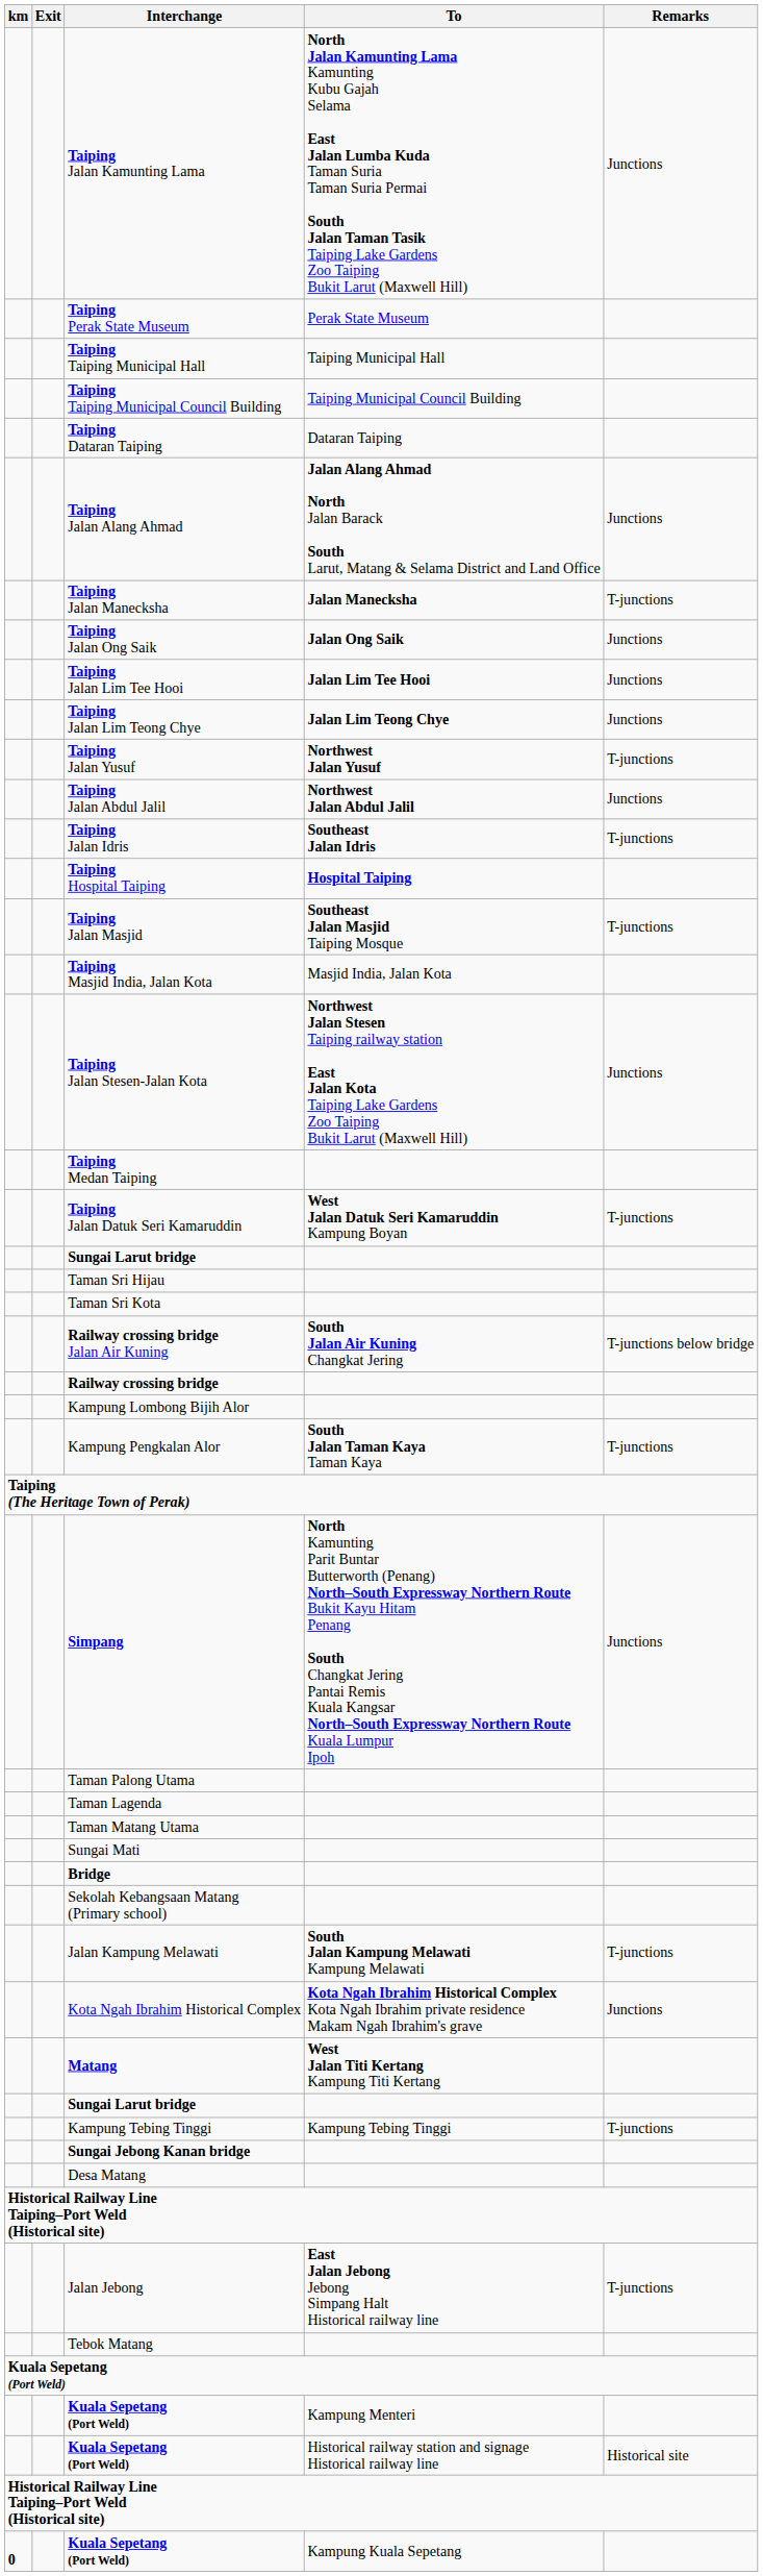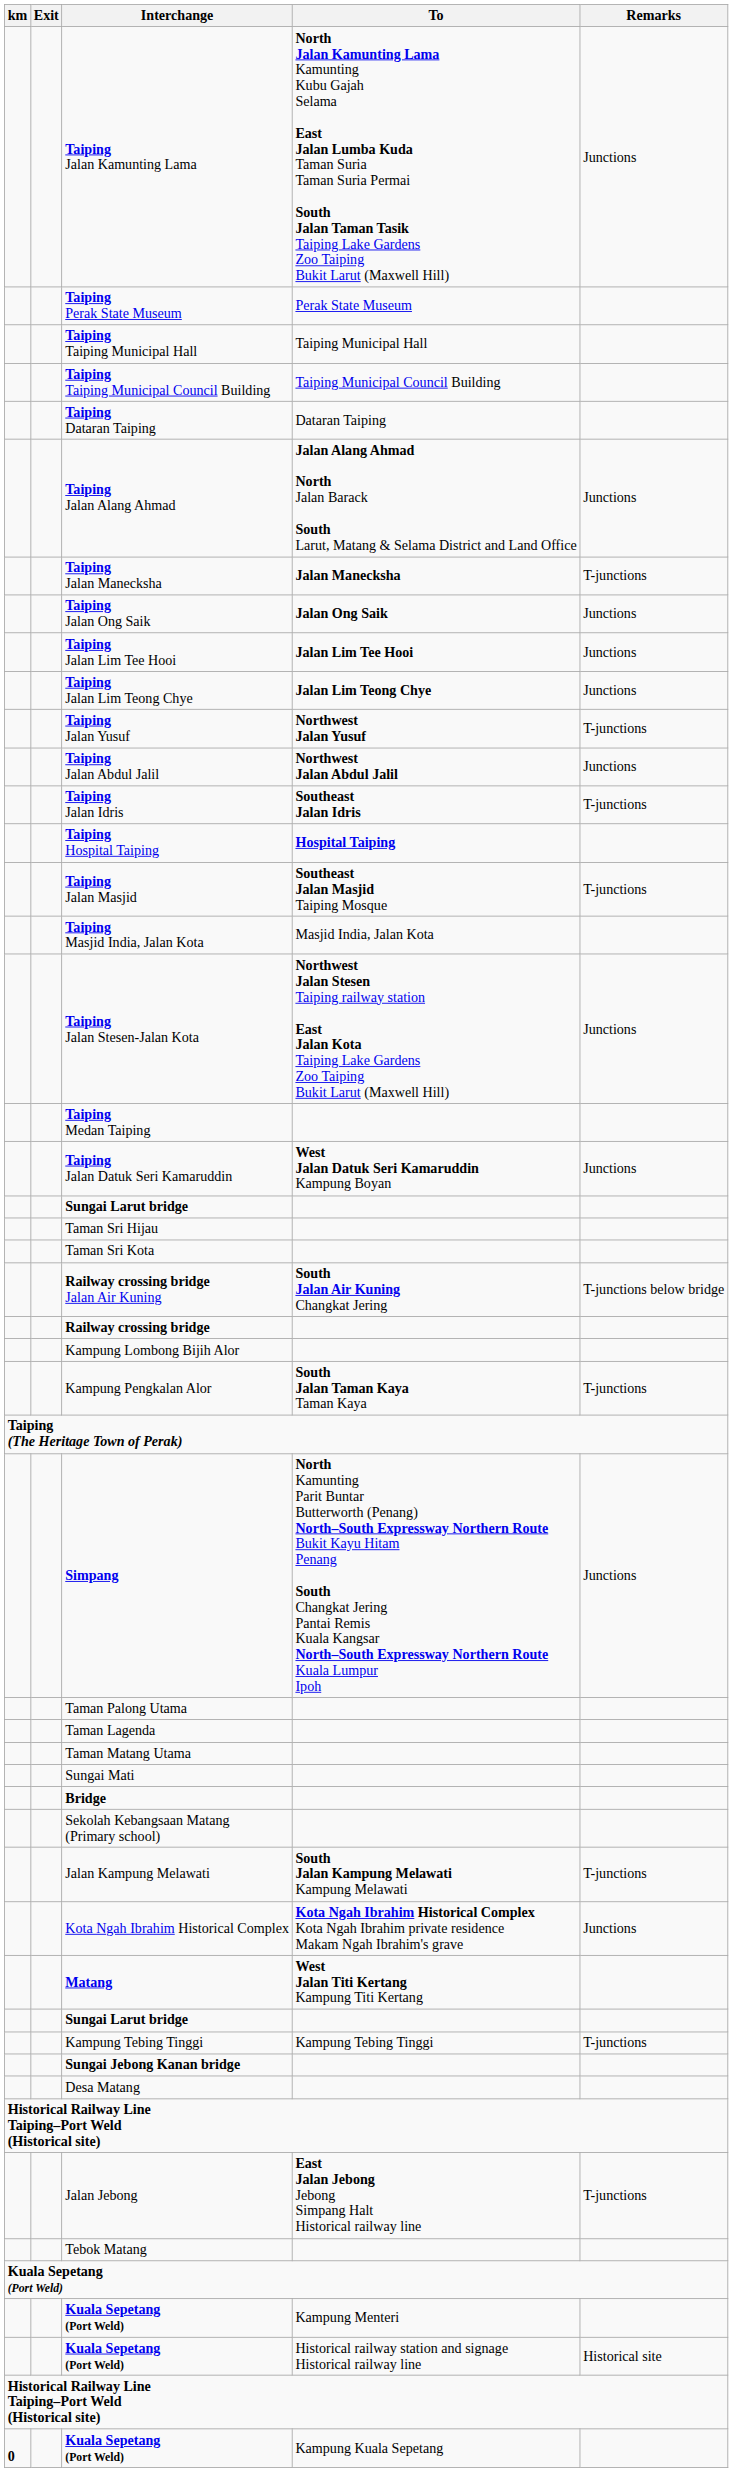Taiping Jalan Datuk Seri Kamaruddin | Remarks: T-junctions -> Junctions
